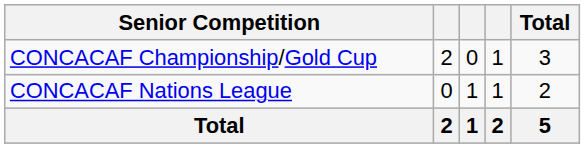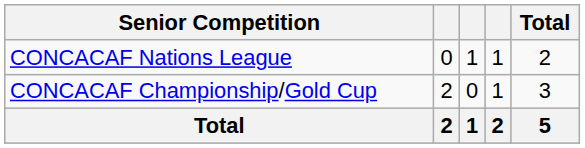rows swapped: CONCACAF Championship/Gold Cup <-> CONCACAF Nations League
